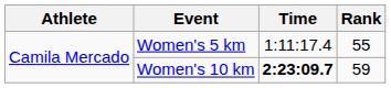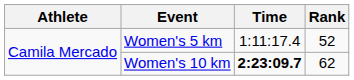Women's 5 km | Rank: 55 -> 52
Women's 10 km | Rank: 59 -> 62
